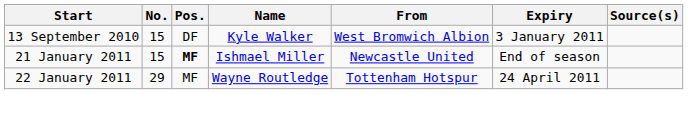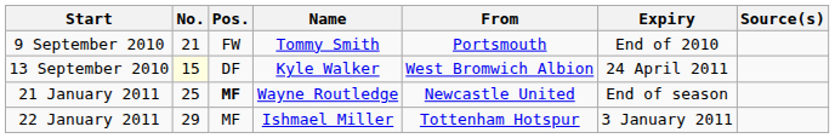+ row: 9 September 2010 | 21 | FW | Tommy Smith | Portsmouth | End of 2010
13 September 2010 | No.: no background -> lightyellow background
13 September 2010 | Expiry: 3 January 2011 -> 24 April 2011
21 January 2011 | No.: 15 -> 25
21 January 2011 | Name: Ishmael Miller -> Wayne Routledge
22 January 2011 | Name: Wayne Routledge -> Ishmael Miller
22 January 2011 | Expiry: 24 April 2011 -> 3 January 2011
